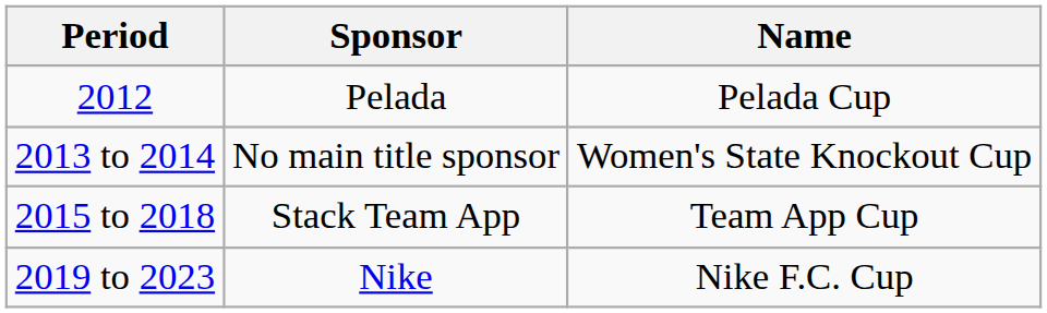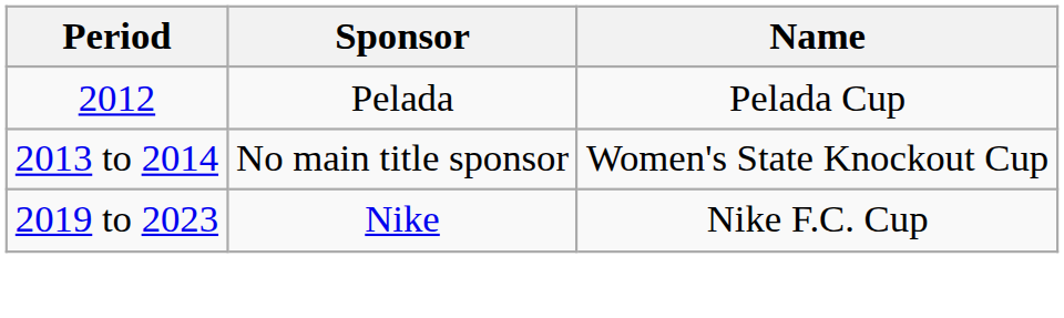- row: 2015 to 2018 | Stack Team App | Team App Cup
